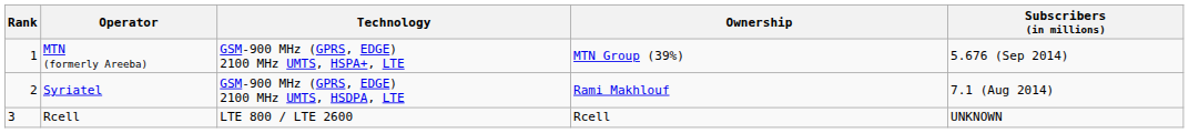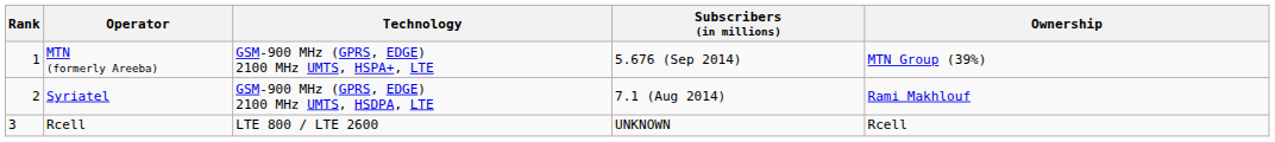columns swapped: Subscribers (in millions) <-> Ownership
